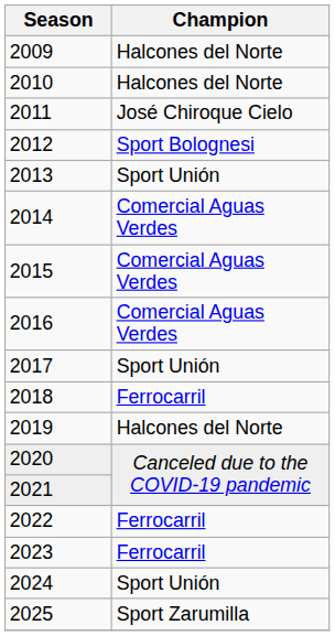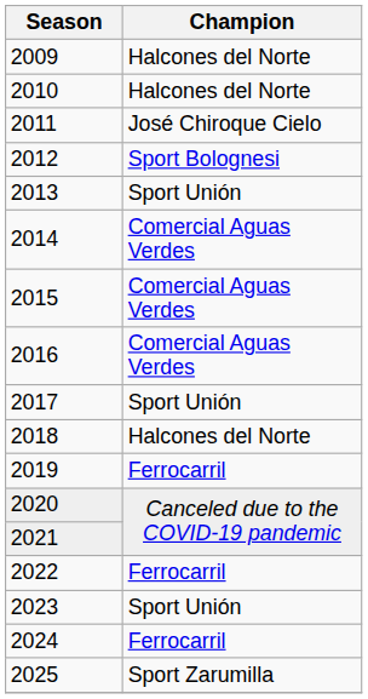2018 | Champion: Ferrocarril -> Halcones del Norte
2019 | Champion: Halcones del Norte -> Ferrocarril
2023 | Champion: Ferrocarril -> Sport Unión
2024 | Champion: Sport Unión -> Ferrocarril
